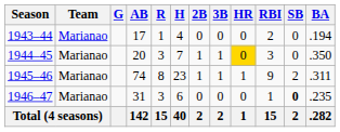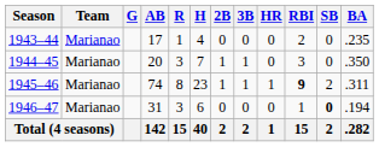1943–44 | BA: .194 -> .235
1944–45 | HR: gold background -> no background
1945–46 | RBI: normal -> bold
1946–47 | BA: .235 -> .194
